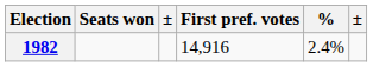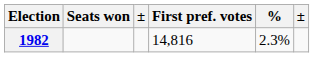1982 | First pref. votes: 14,916 -> 14,816
1982 | %: 2.4% -> 2.3%
